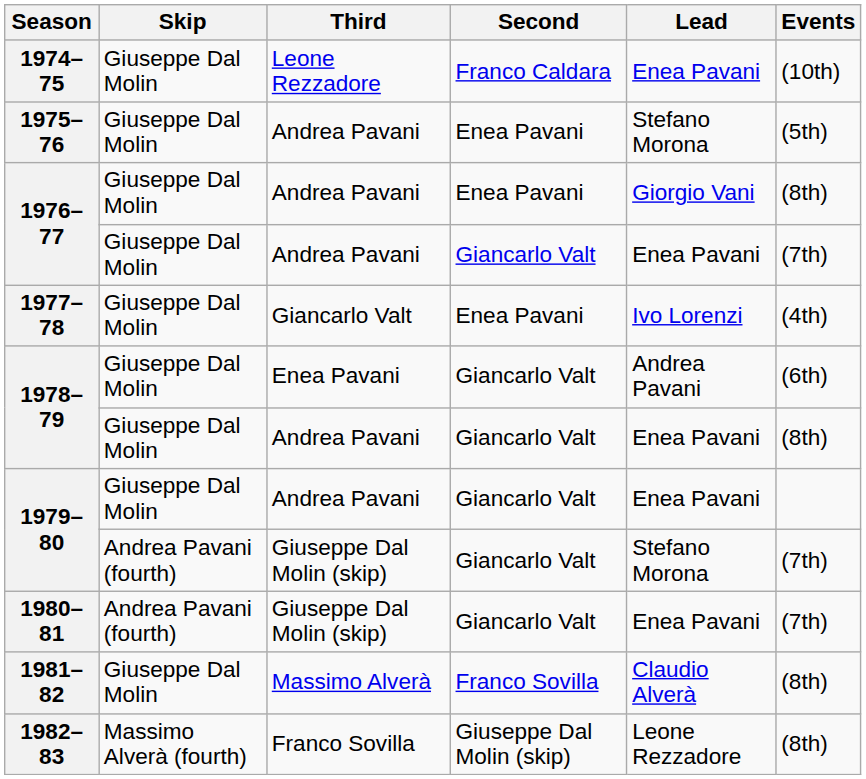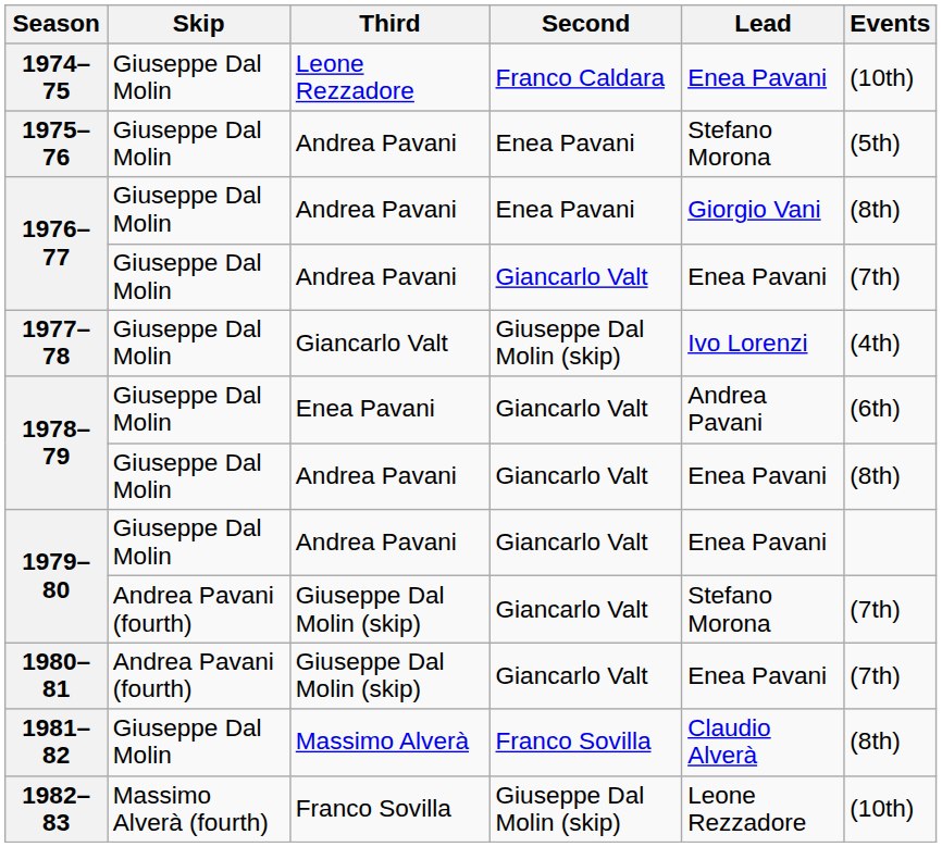1977–78 | Second: Enea Pavani -> Giuseppe Dal Molin (skip)
1982–83 | Events: (8th) -> (10th)
